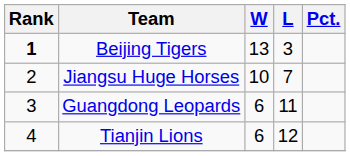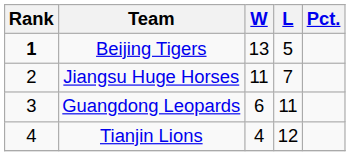Beijing Tigers | L: 3 -> 5
Jiangsu Huge Horses | W: 10 -> 11
Tianjin Lions | W: 6 -> 4
